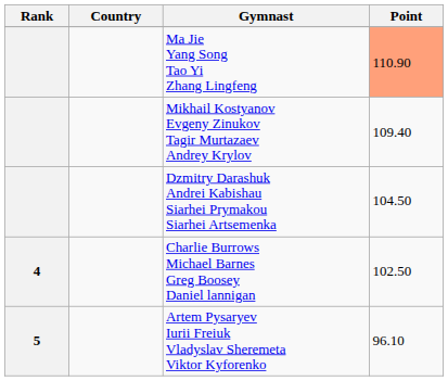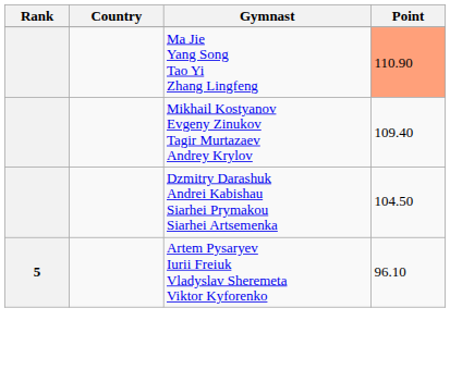- row: 4 | Charlie Burrows Michael Barnes Greg Boosey Daniel lannigan | 102.50
